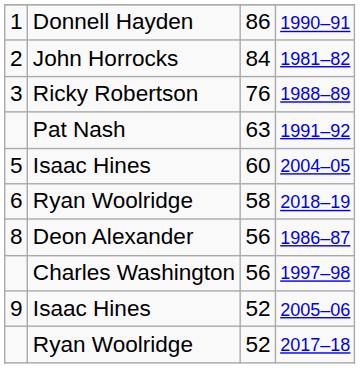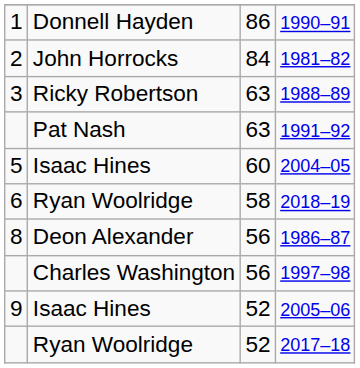1988–89 | column 3: 76 -> 63
